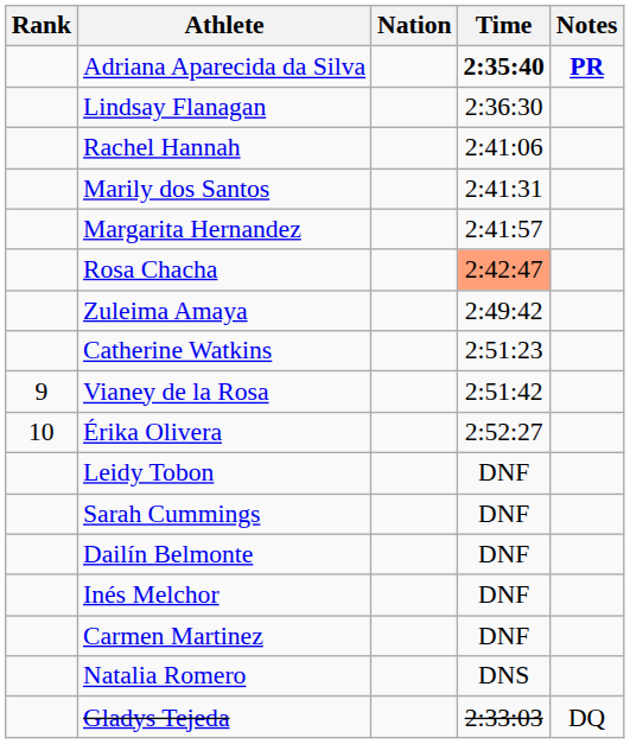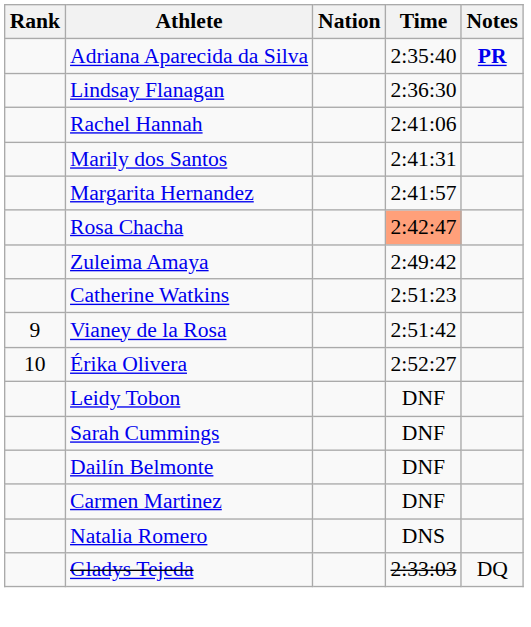Adriana Aparecida da Silva | Time: bold -> normal
- row: Inés Melchor | DNF
